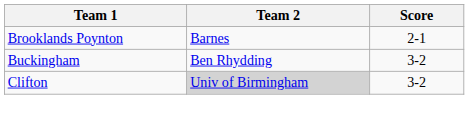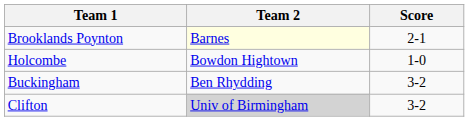Brooklands Poynton | Team 2: no background -> lightyellow background
+ row: Holcombe | Bowdon Hightown | 1-0
